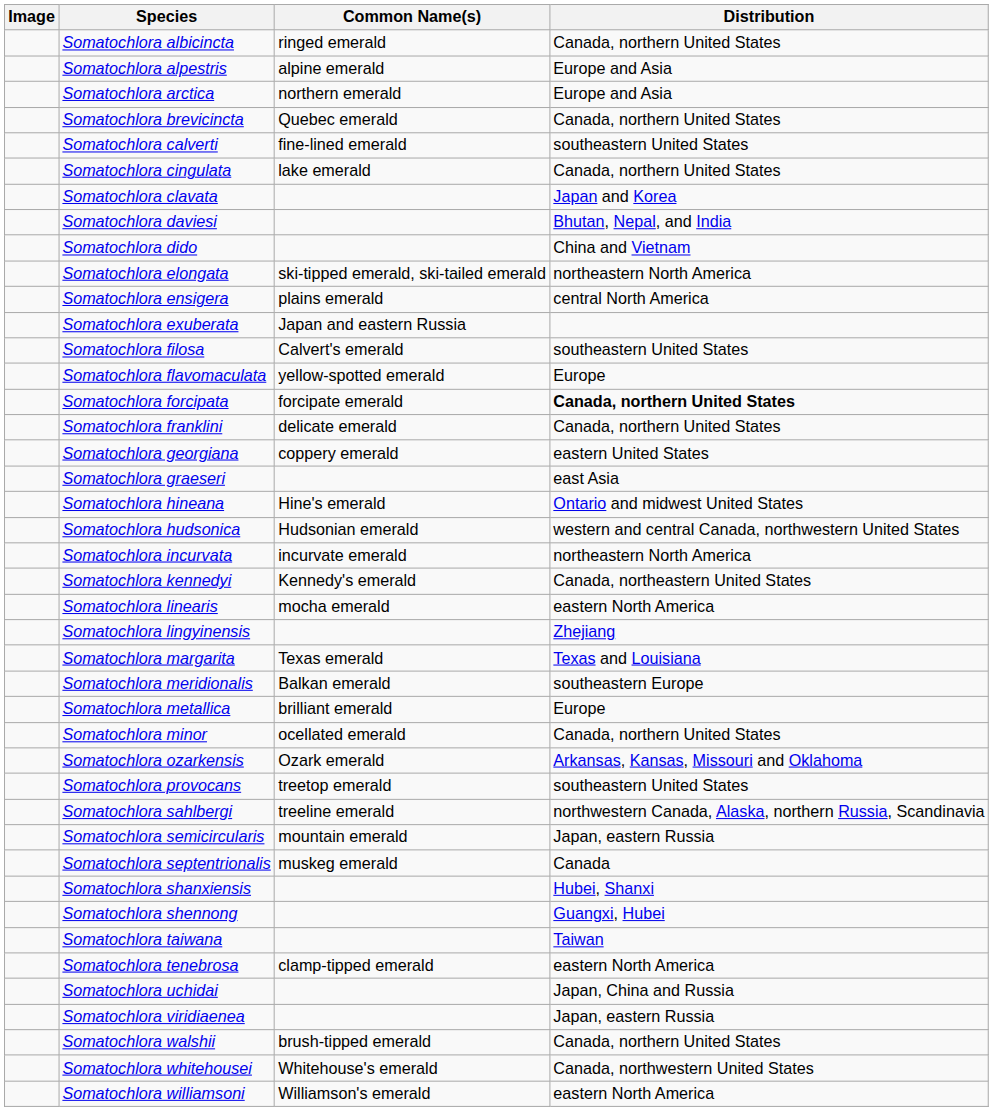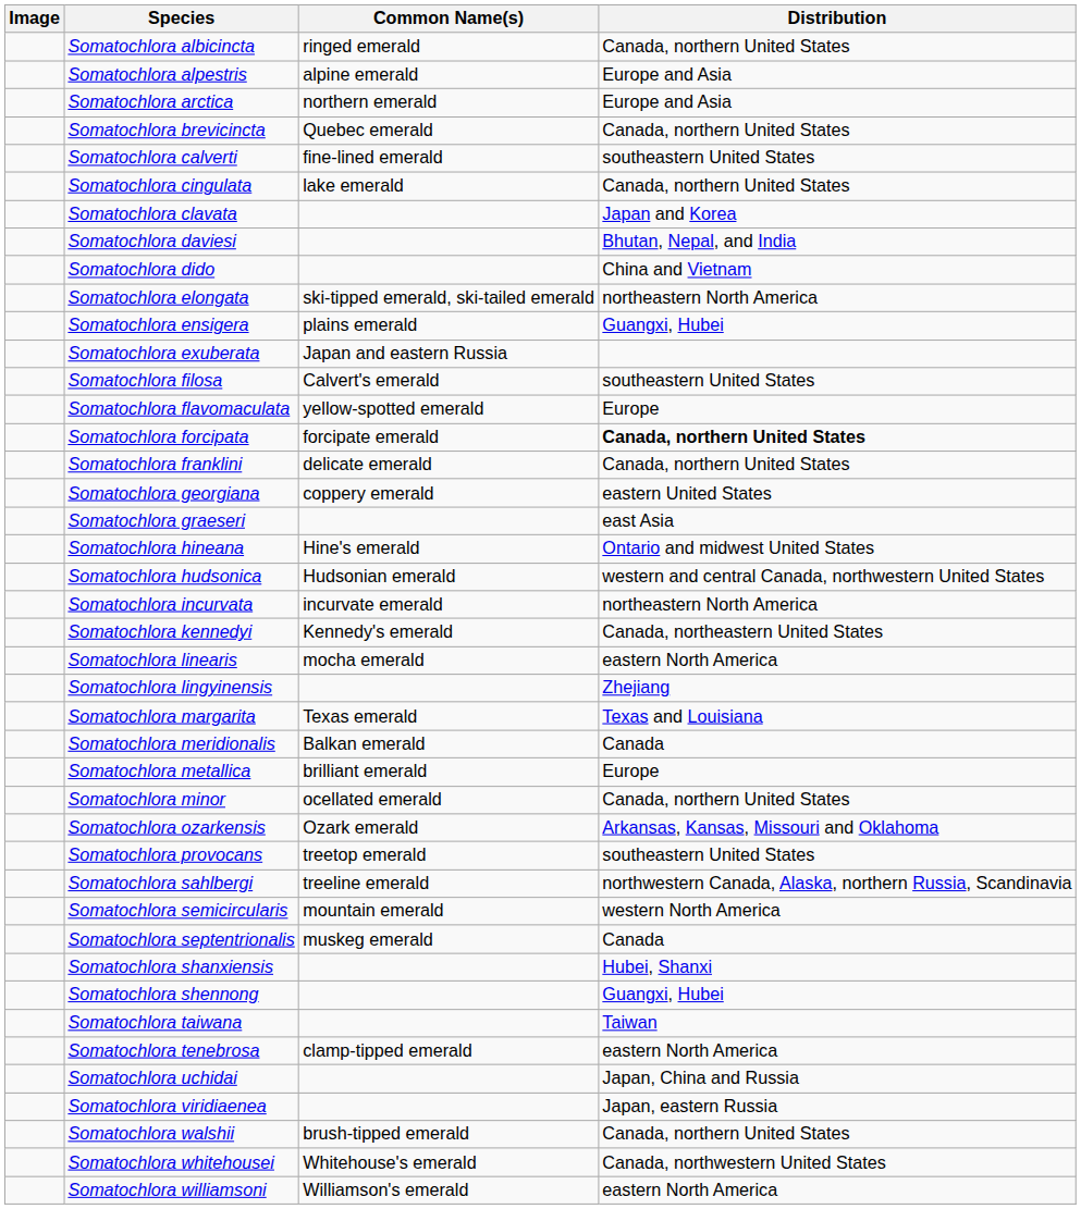Somatochlora ensigera | Distribution: central North America -> Guangxi, Hubei
Somatochlora meridionalis | Distribution: southeastern Europe -> Canada
Somatochlora semicircularis | Distribution: Japan, eastern Russia -> western North America
